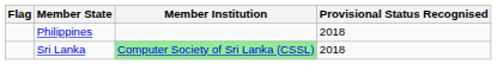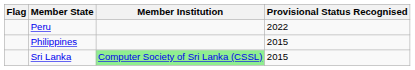+ row: Peru | 2022
Philippines | Provisional Status Recognised: 2018 -> 2015
Sri Lanka | Provisional Status Recognised: 2018 -> 2015
